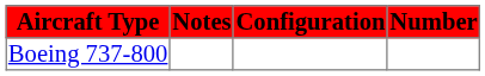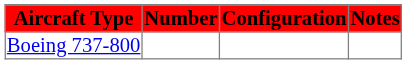columns swapped: Number <-> Notes
